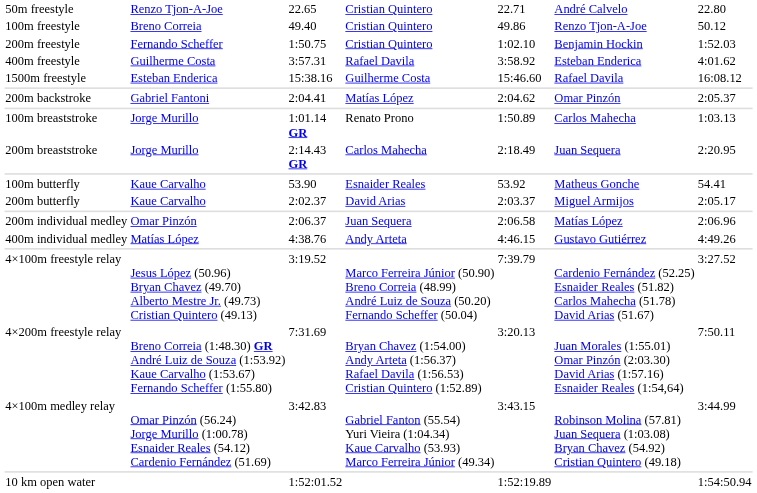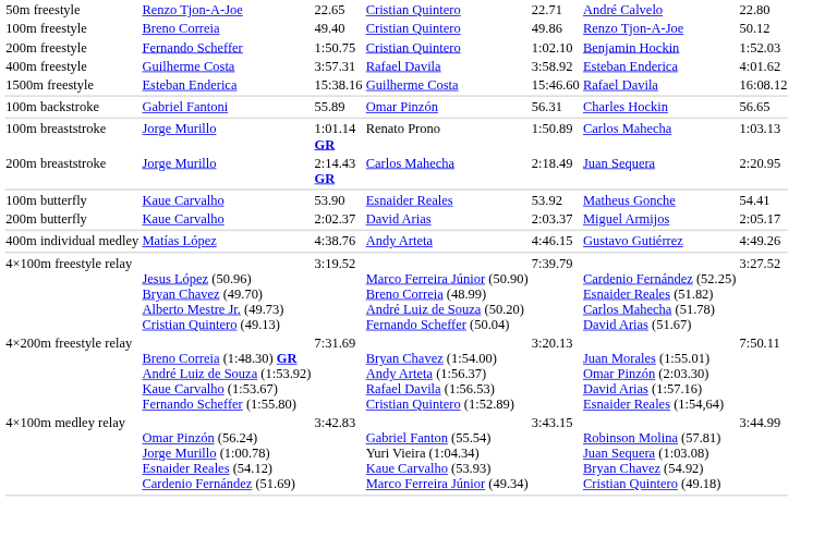+ row: 100m backstroke | Gabriel Fantoni | 55.89 | Omar Pinzón | 56.31 | Charles Hockin | 56.65
- row: 200m backstroke | Gabriel Fantoni | 2:04.41 | Matías López | 2:04.62 | Omar Pinzón | 2:05.37
- row: 200m individual medley | Omar Pinzón | 2:06.37 | Juan Sequera | 2:06.58 | Matías López | 2:06.96
- row: 10 km open water | 1:52:01.52 | 1:52:19.89 | 1:54:50.94
